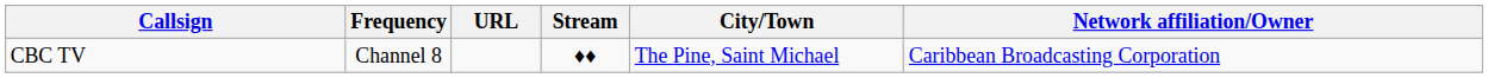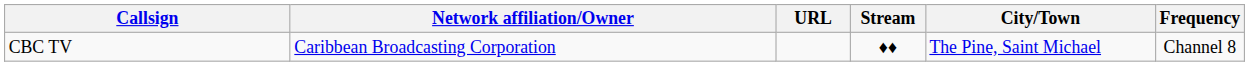columns swapped: Frequency <-> Network affiliation/Owner
